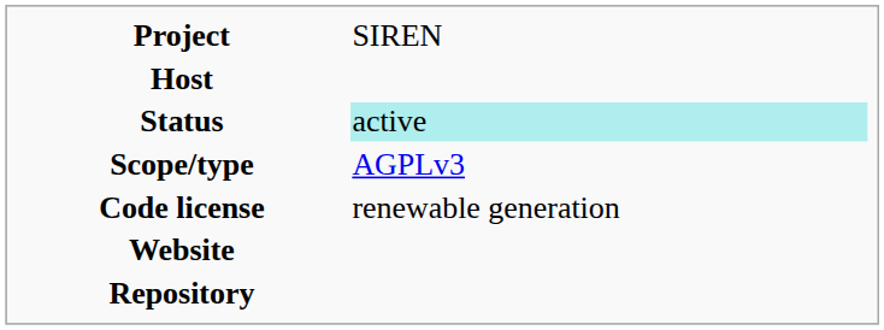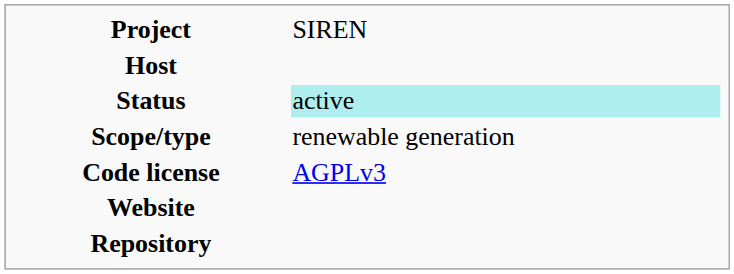Scope/type | column 2: AGPLv3 -> renewable generation
Code license | column 2: renewable generation -> AGPLv3
